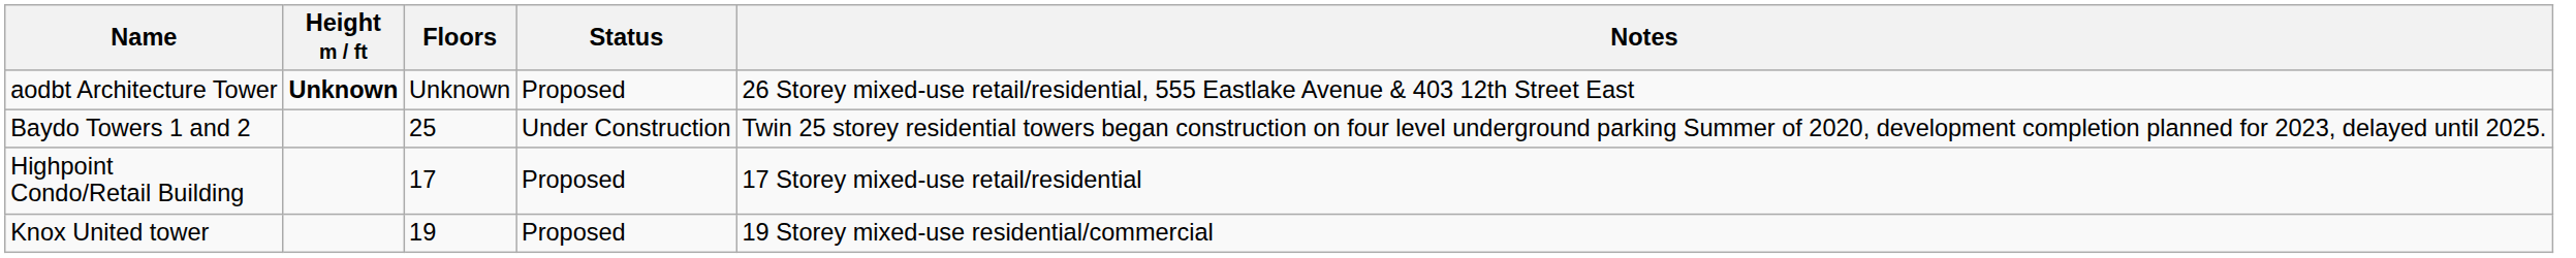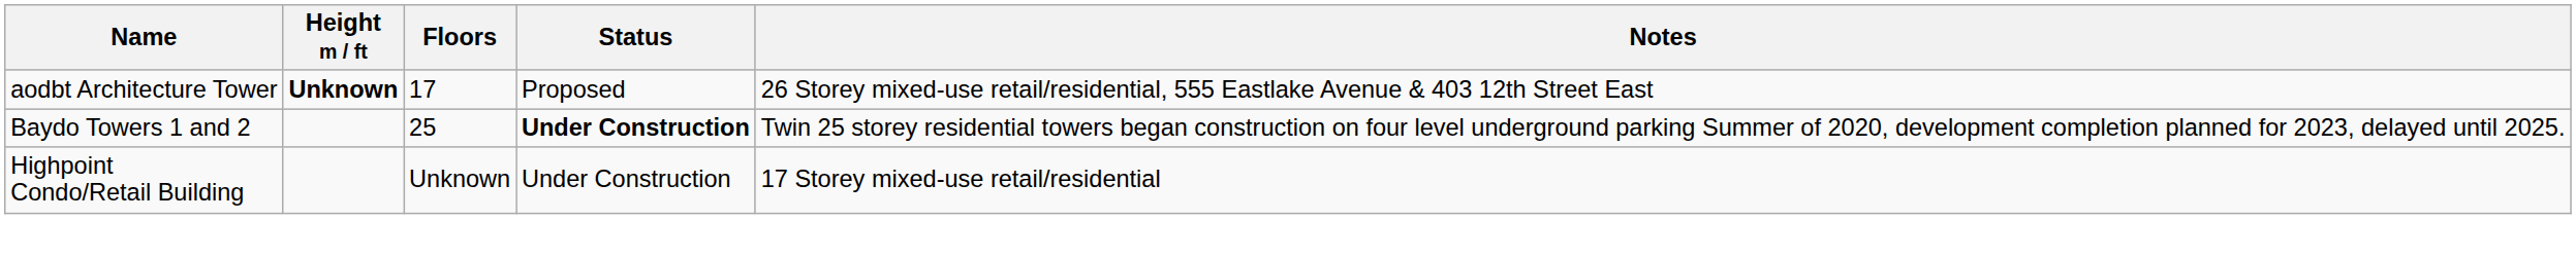aodbt Architecture Tower | Floors: Unknown -> 17
Baydo Towers 1 and 2 | Status: normal -> bold
Highpoint Condo/Retail Building | Floors: 17 -> Unknown
Highpoint Condo/Retail Building | Status: Proposed -> Under Construction
- row: Knox United tower | 19 | Proposed | 19 Storey mixed-use residential/commercial
